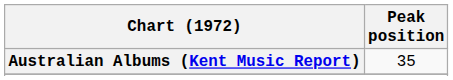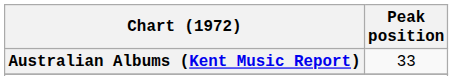Australian Albums (Kent Music Report) | Peak position: 35 -> 33
